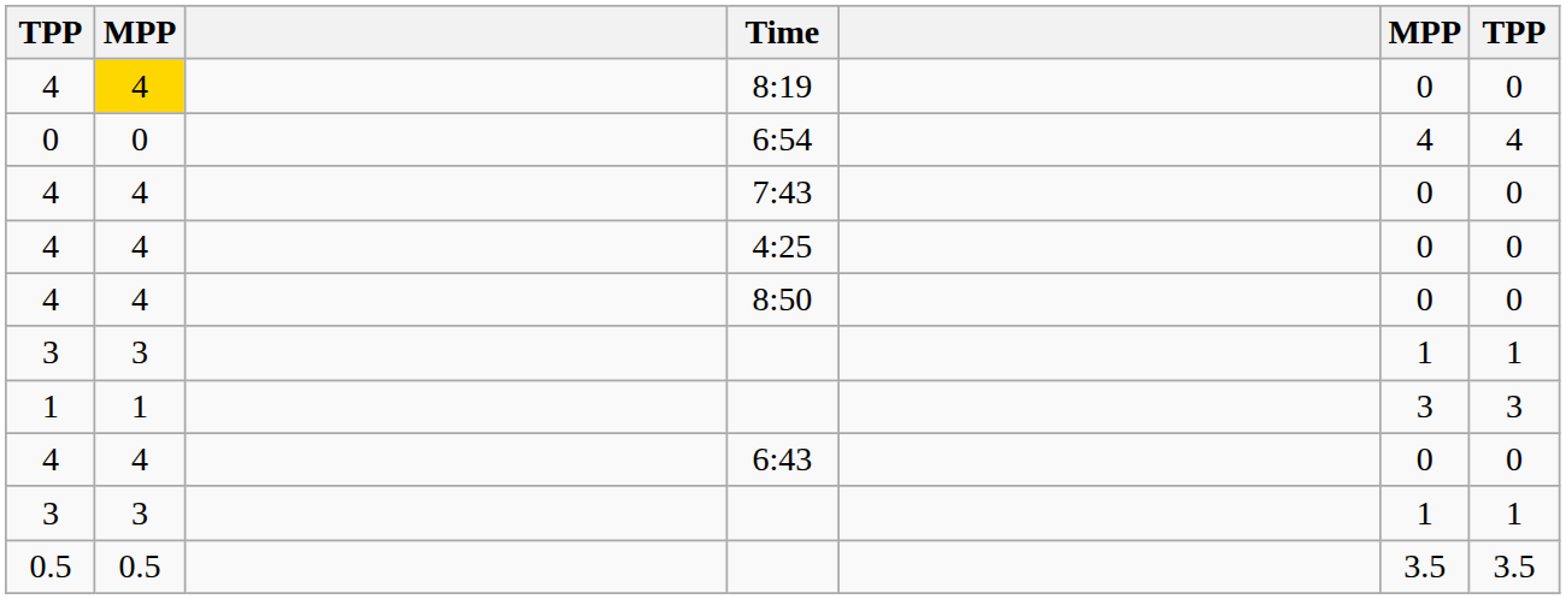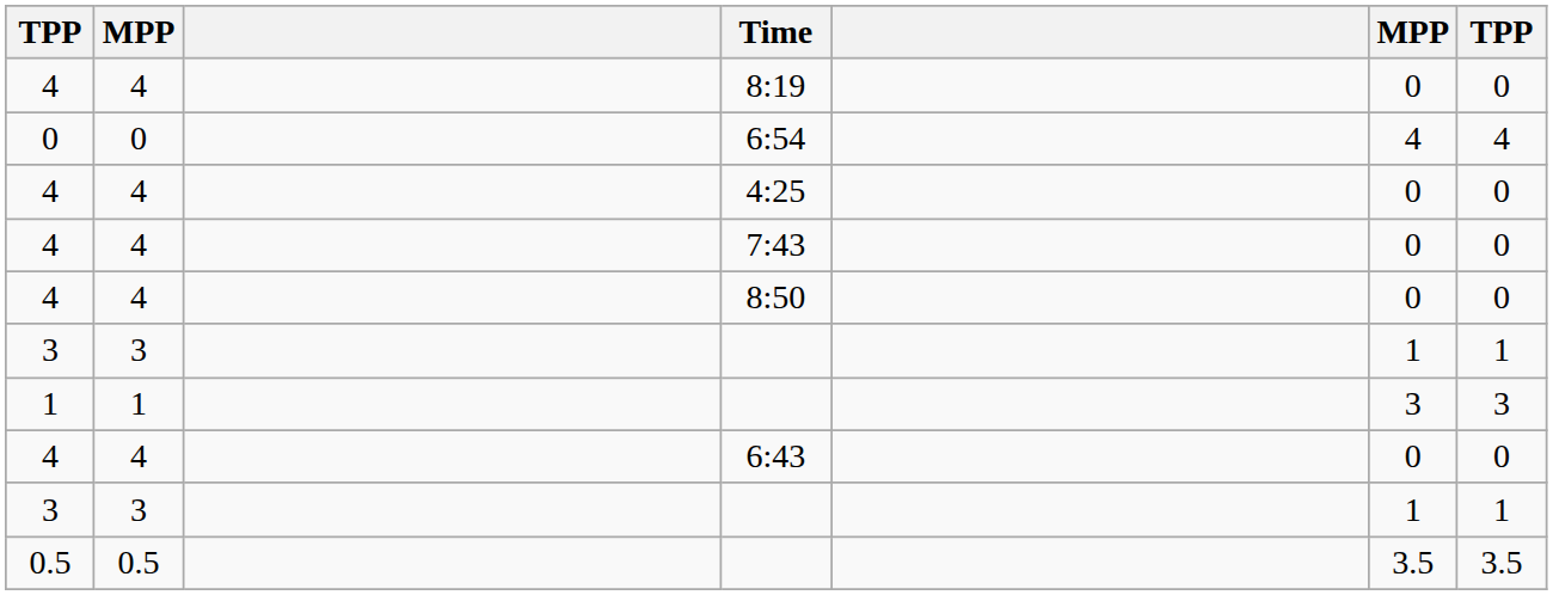8:19 | column 2: gold background -> no background
rows swapped: 4:25 <-> 7:43
